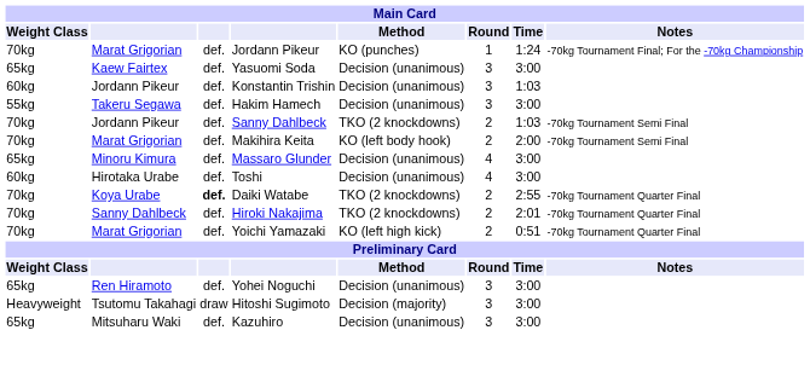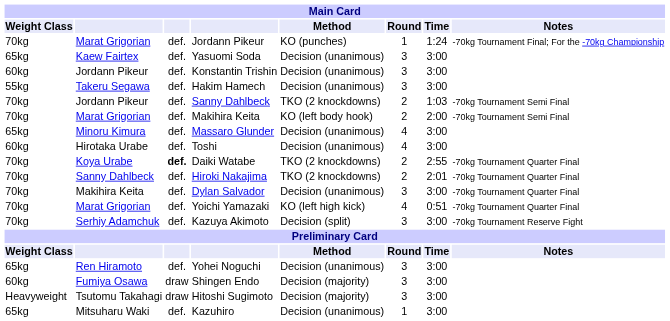Konstantin Trishin | Time: 1:03 -> 3:00
+ row: 70kg | Makihira Keita | def. | Dylan Salvador | Decision (unanimous) | 3 | 3:00 | -70kg Tournament Quarter Final
Yoichi Yamazaki | Round: 2 -> 4
+ row: 70kg | Serhiy Adamchuk | def. | Kazuya Akimoto | Decision (split) | 3 | 3:00 | -70kg Tournament Reserve Fight
+ row: 60kg | Fumiya Osawa | draw | Shingen Endo | Decision (majority) | 3 | 3:00
Kazuhiro | Round: 3 -> 1
